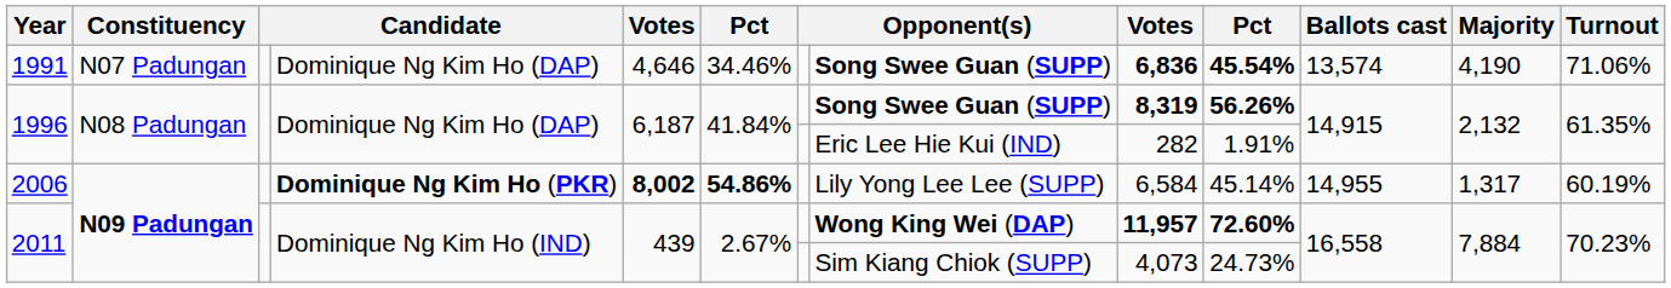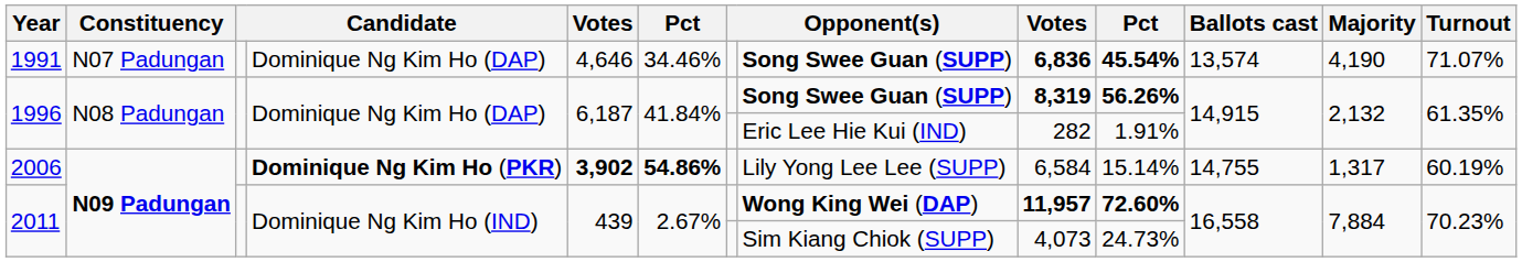1991 | Turnout: 71.06% -> 71.07%
2006 | column 5: 8,002 -> 3,902
2006 | column 10: 45.14% -> 15.14%
2006 | Ballots cast: 14,955 -> 14,755
